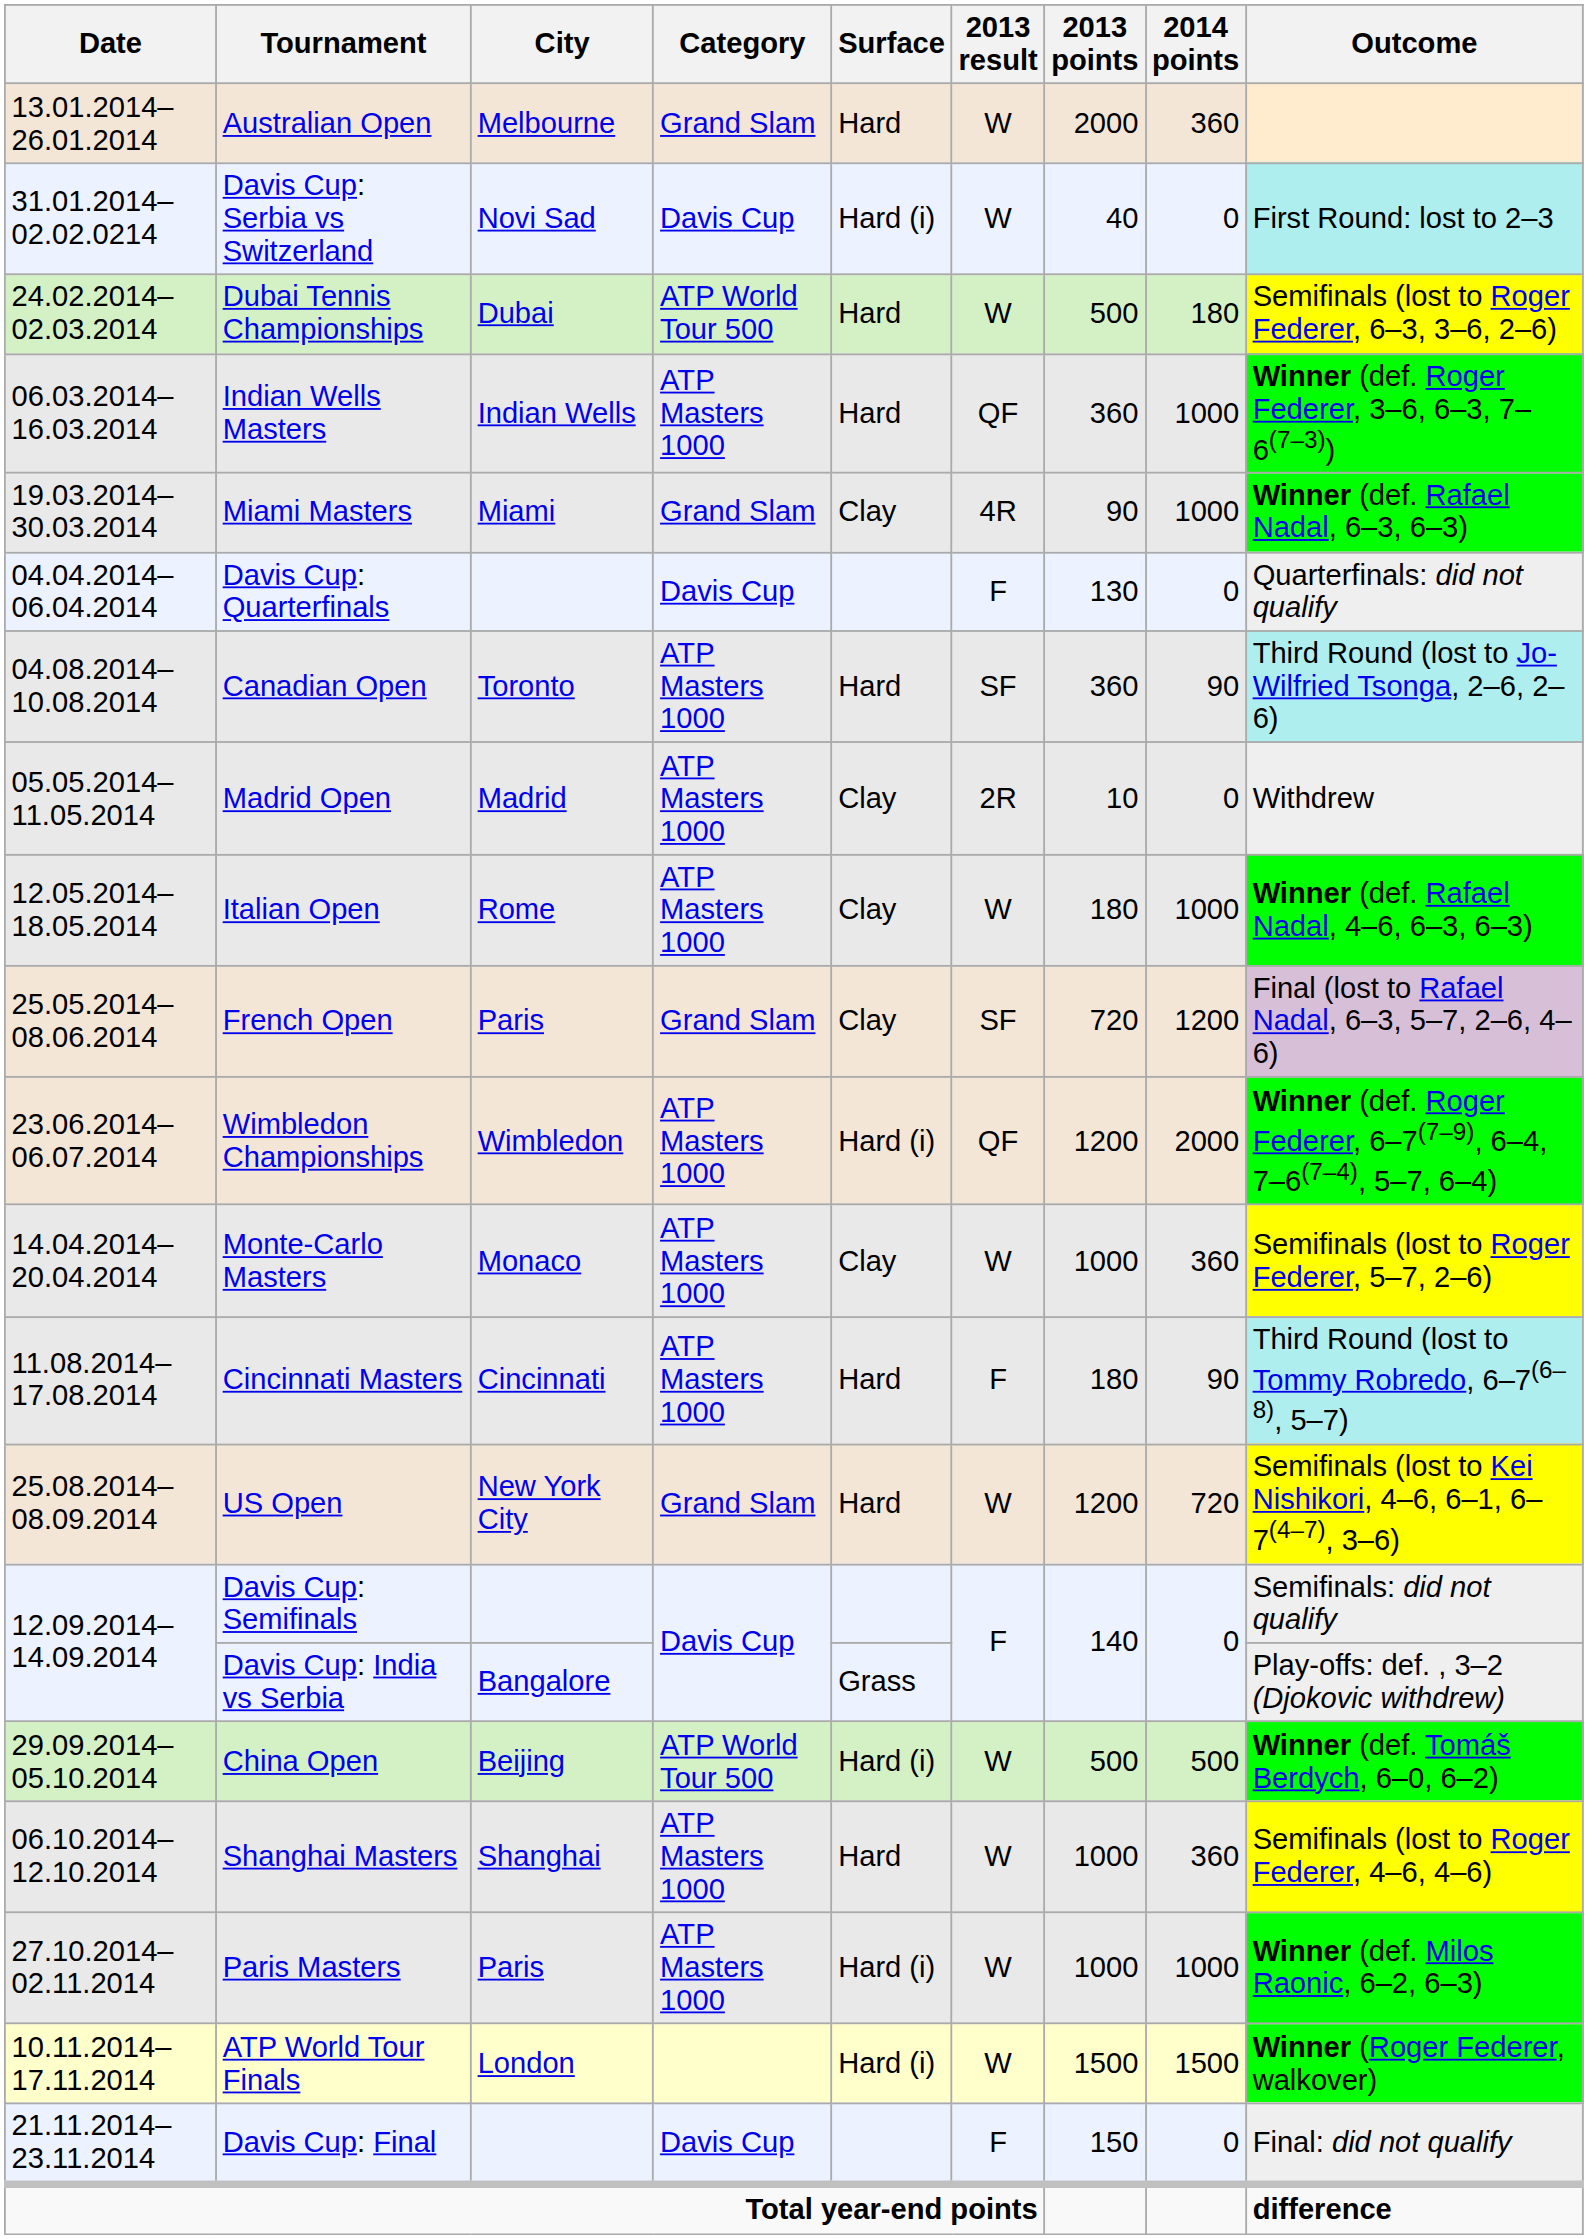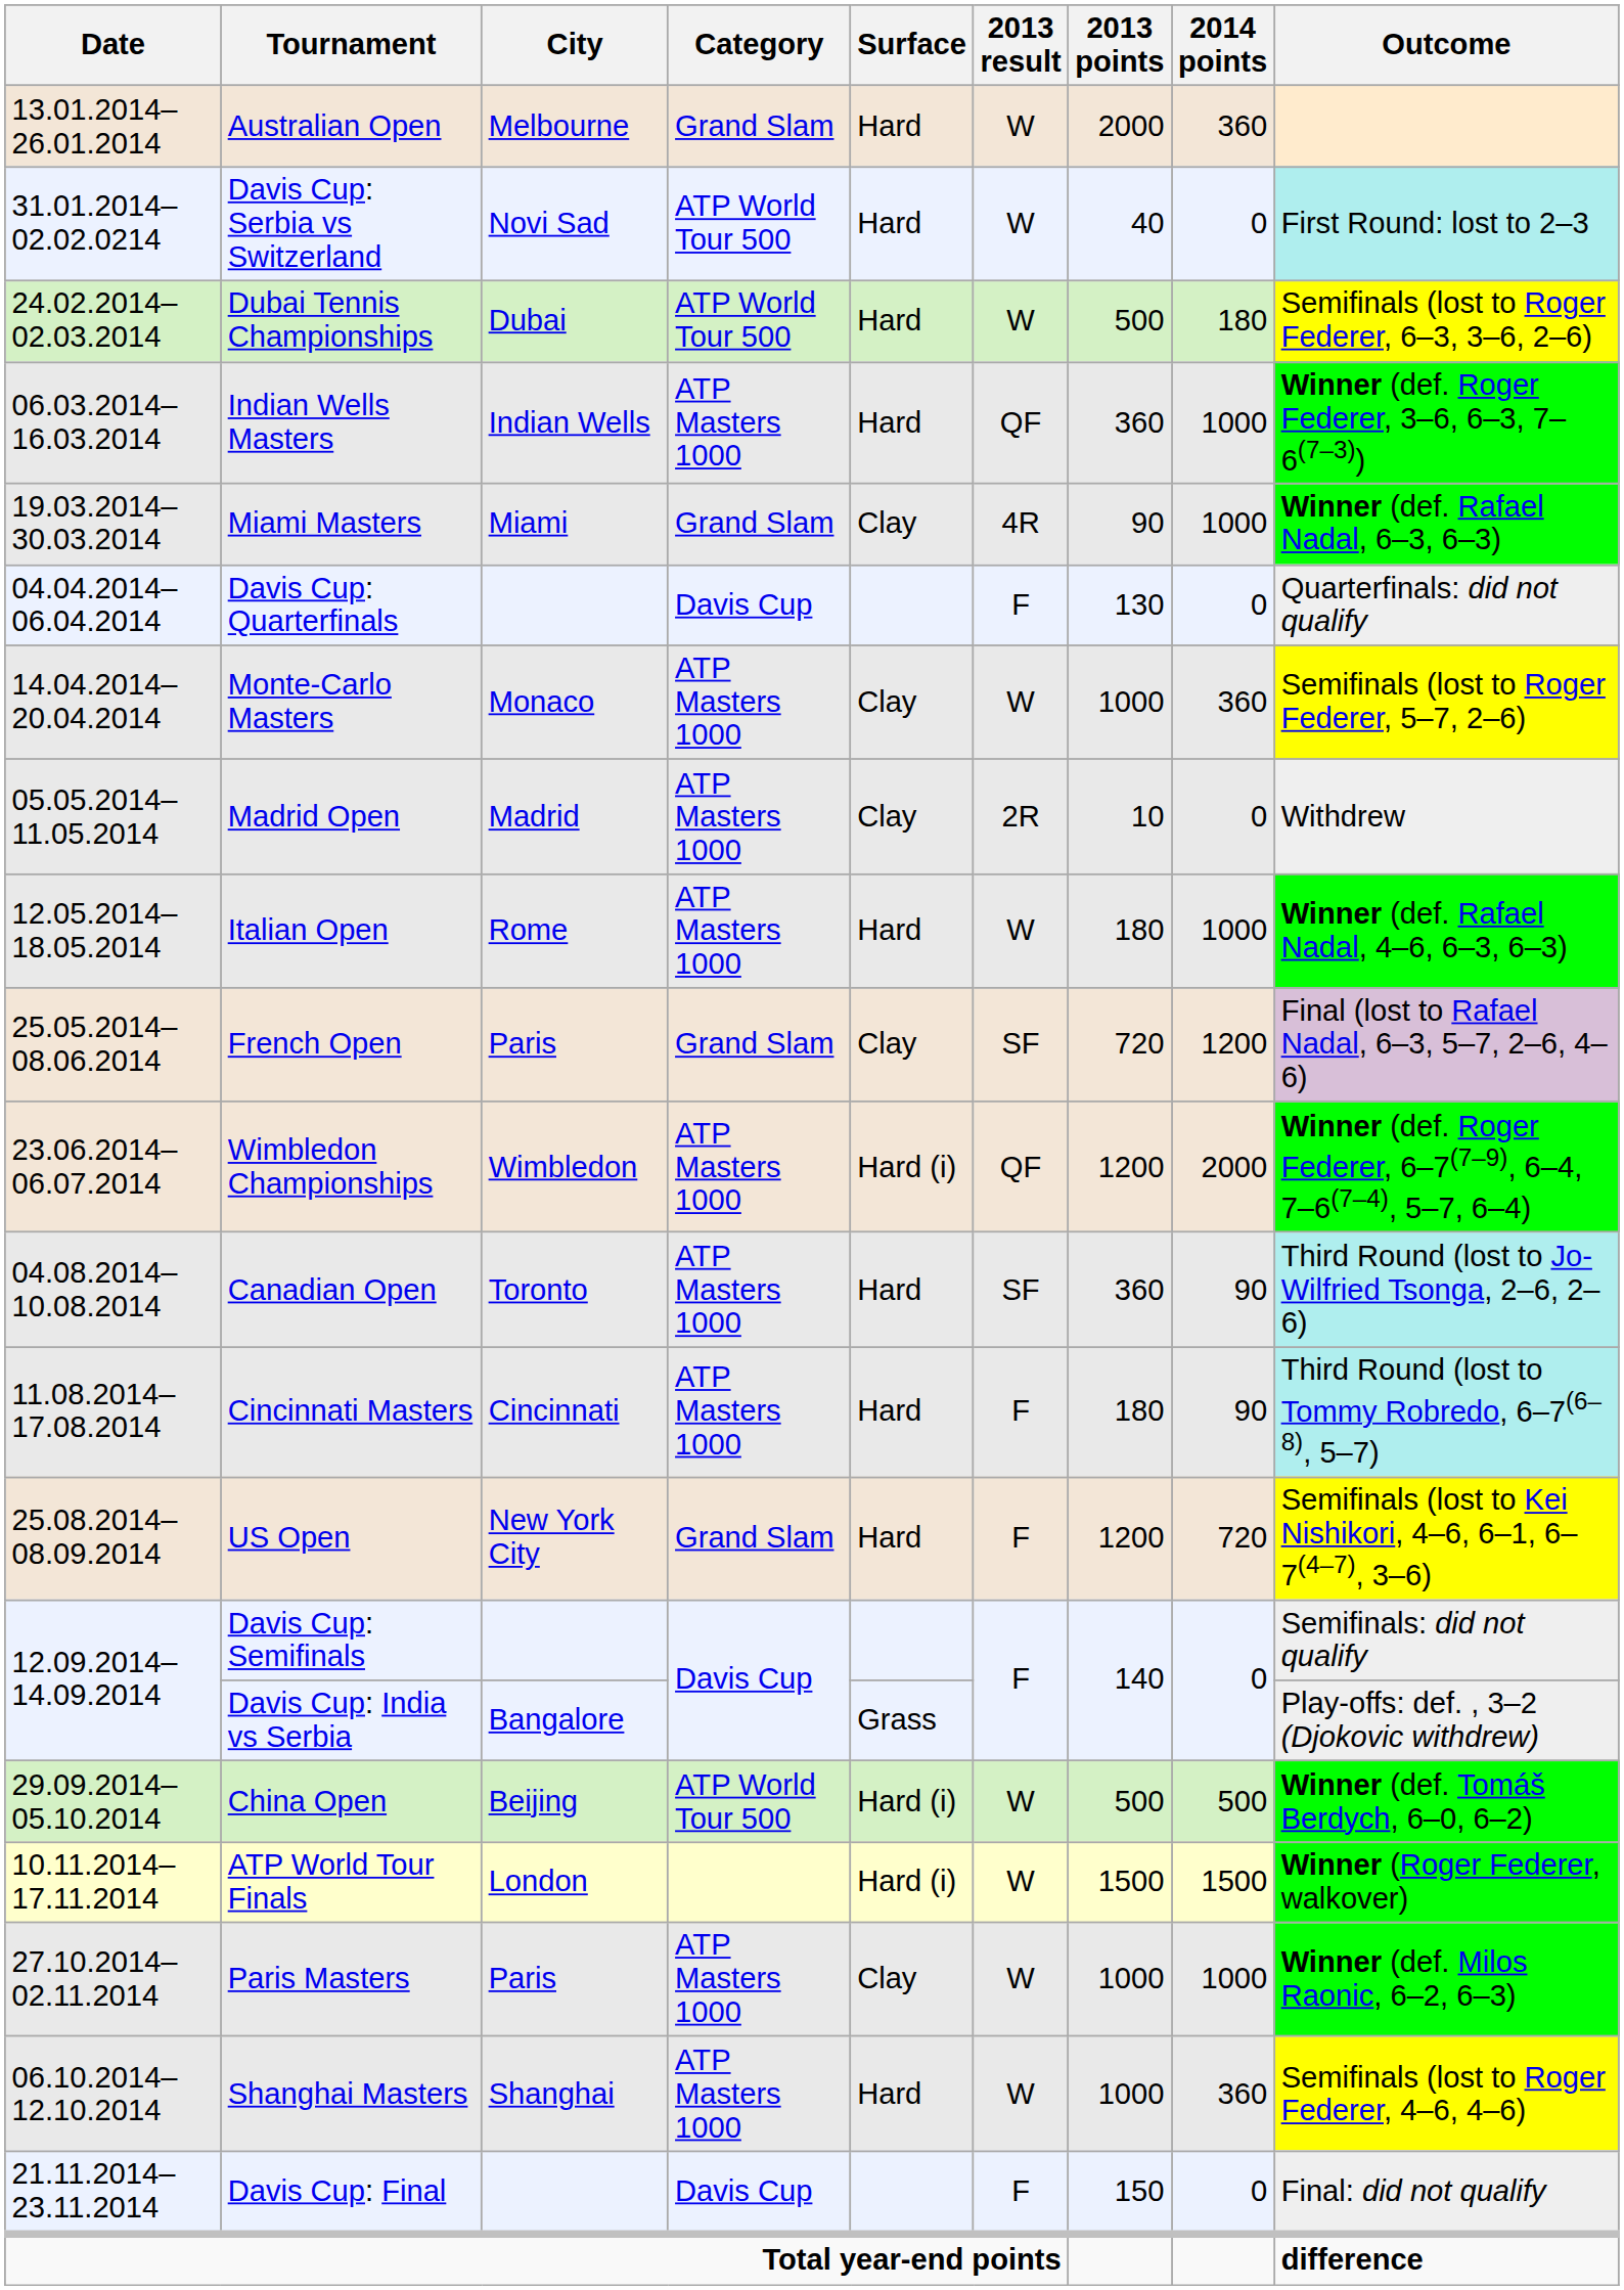Davis Cup: Serbia vs Switzerland | Category: Davis Cup -> ATP World Tour 500
Davis Cup: Serbia vs Switzerland | Surface: Hard (i) -> Hard
rows swapped: Monte-Carlo Masters <-> Canadian Open
Italian Open | Surface: Clay -> Hard
US Open | 2013 result: W -> F
rows swapped: Shanghai Masters <-> ATP World Tour Finals
Paris Masters | Surface: Hard (i) -> Clay
